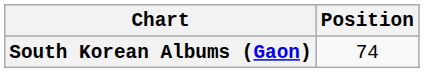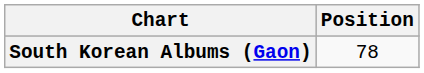South Korean Albums (Gaon) | Position: 74 -> 78
